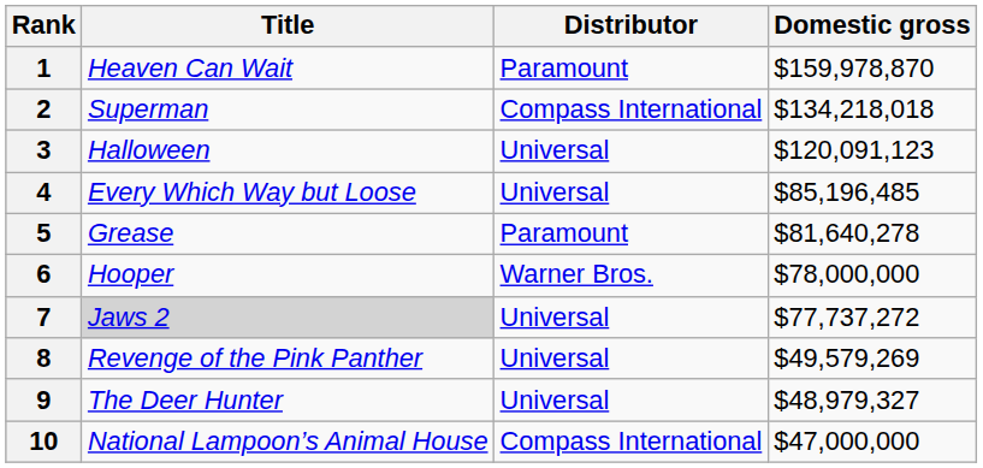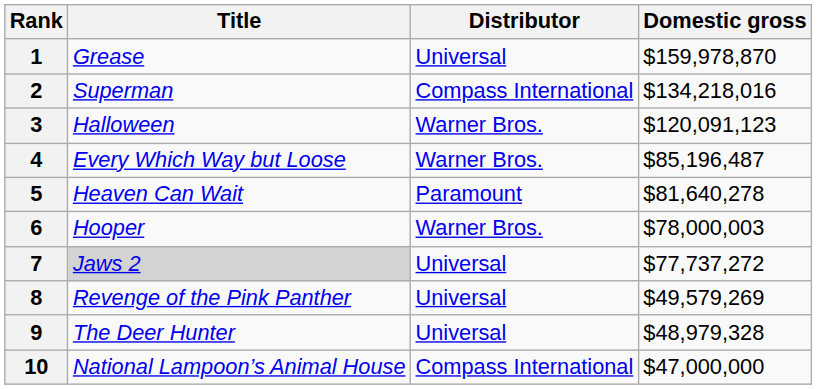1 | Title: Heaven Can Wait -> Grease
1 | Distributor: Paramount -> Universal
2 | Domestic gross: $134,218,018 -> $134,218,016
3 | Distributor: Universal -> Warner Bros.
4 | Distributor: Universal -> Warner Bros.
4 | Domestic gross: $85,196,485 -> $85,196,487
5 | Title: Grease -> Heaven Can Wait
6 | Domestic gross: $78,000,000 -> $78,000,003
9 | Domestic gross: $48,979,327 -> $48,979,328
